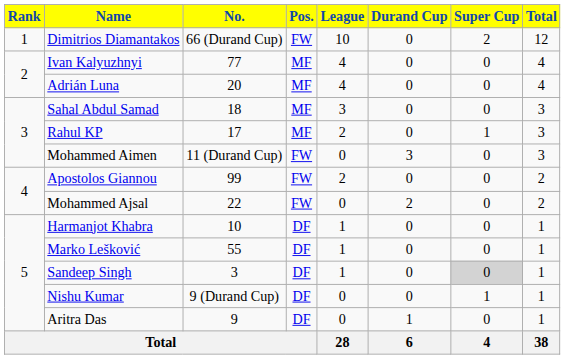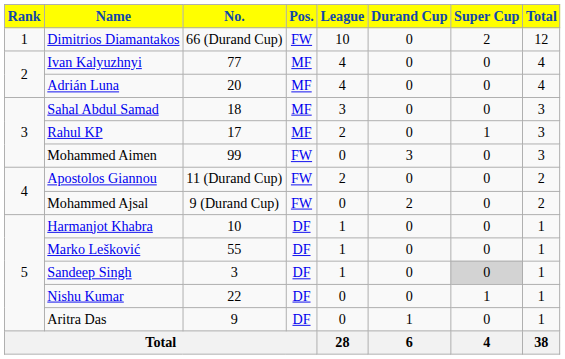Mohammed Aimen | No.: 11 (Durand Cup) -> 99
Apostolos Giannou | No.: 99 -> 11 (Durand Cup)
Mohammed Ajsal | No.: 22 -> 9 (Durand Cup)
Nishu Kumar | No.: 9 (Durand Cup) -> 22
